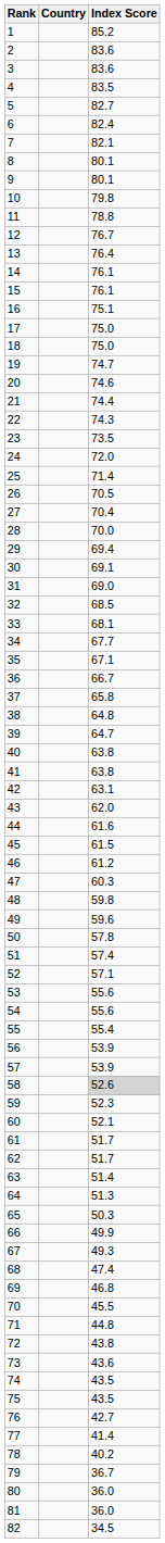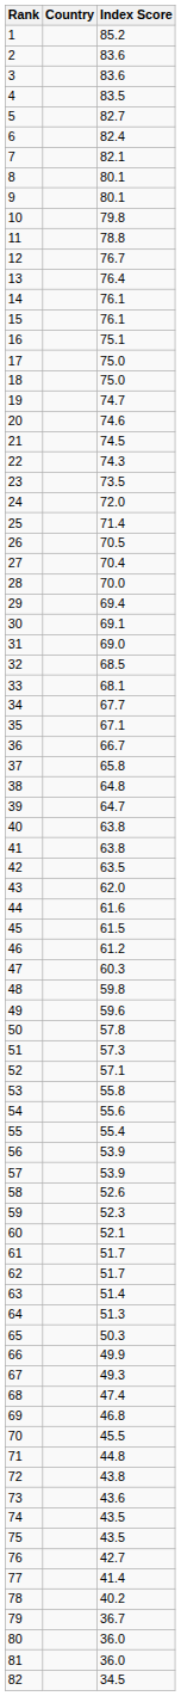21 | Index Score: 74.4 -> 74.5
42 | Index Score: 63.1 -> 63.5
51 | Index Score: 57.4 -> 57.3
53 | Index Score: 55.6 -> 55.8
58 | Index Score: lightgrey background -> no background
